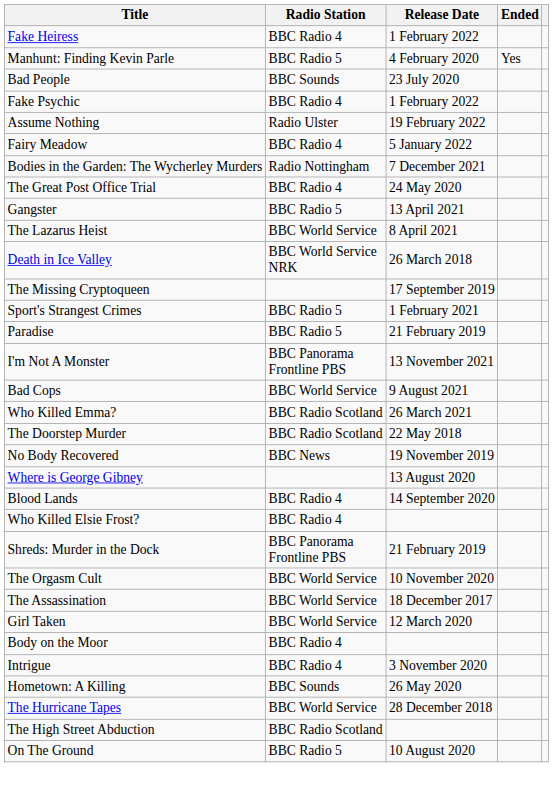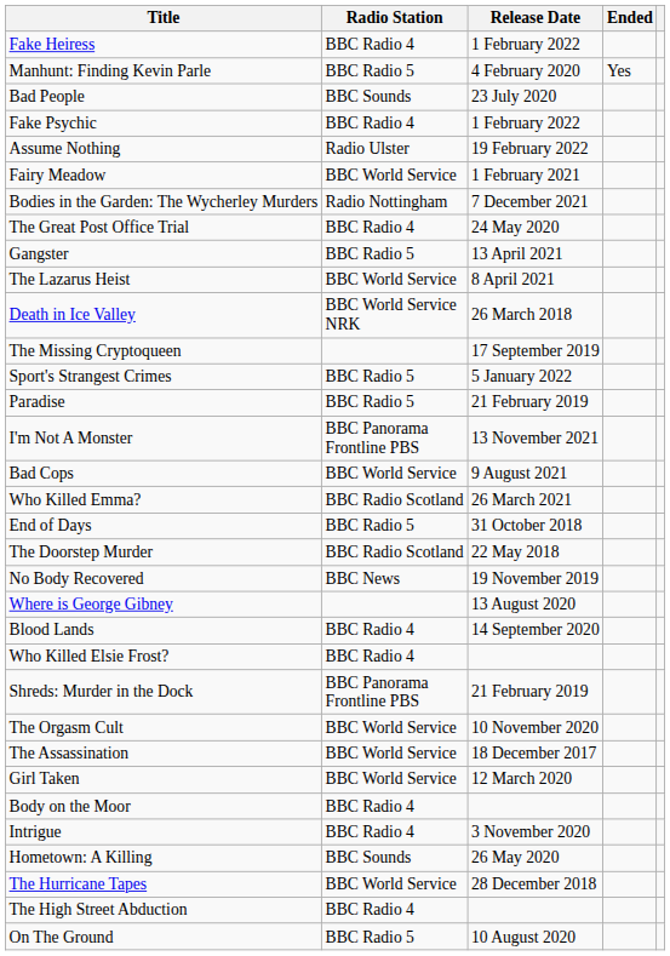Fairy Meadow | Radio Station: BBC Radio 4 -> BBC World Service
Fairy Meadow | Release Date: 5 January 2022 -> 1 February 2021
Sport's Strangest Crimes | Release Date: 1 February 2021 -> 5 January 2022
+ row: End of Days | BBC Radio 5 | 31 October 2018
The High Street Abduction | Radio Station: BBC Radio Scotland -> BBC Radio 4
